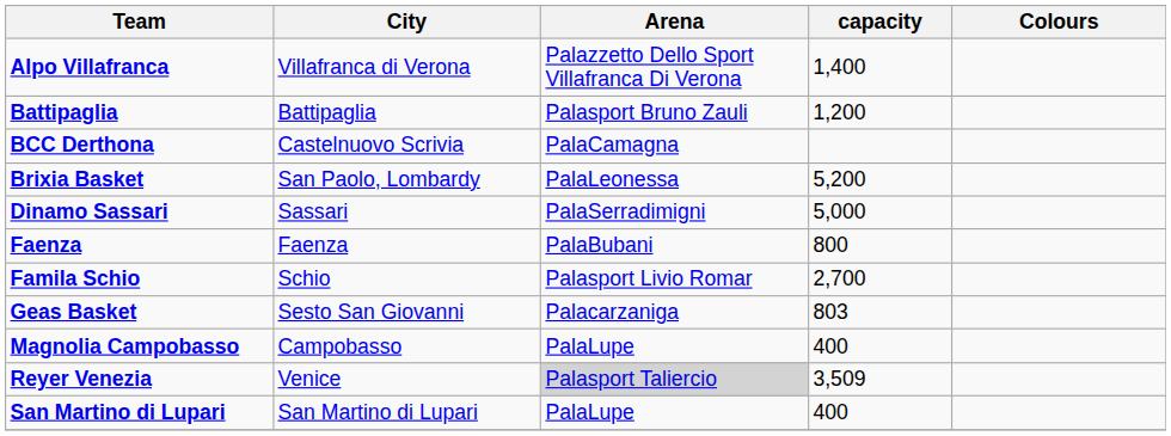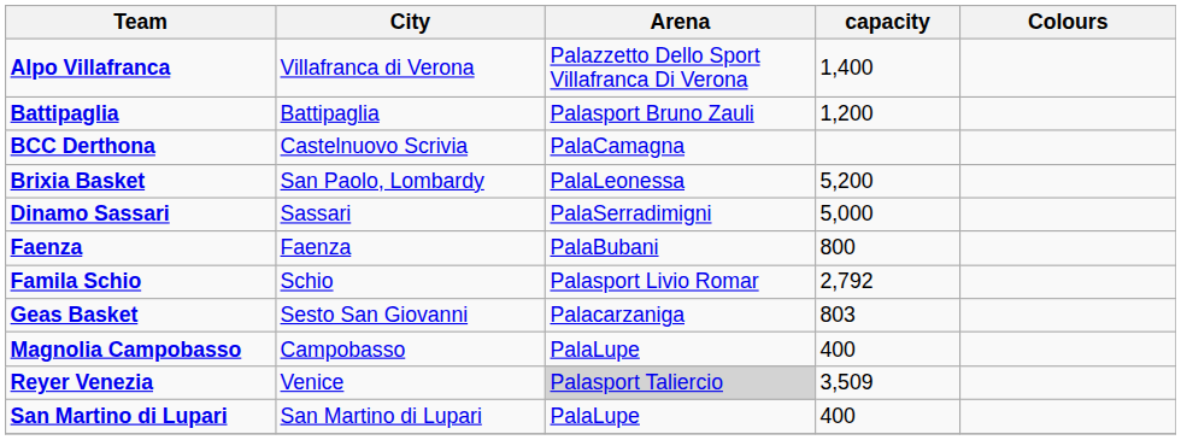Famila Schio | capacity: 2,700 -> 2,792
